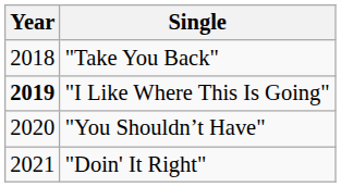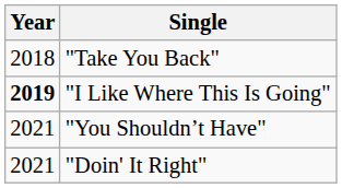"You Shouldn’t Have" | Year: 2020 -> 2021
